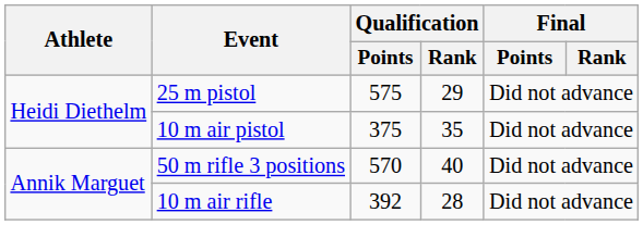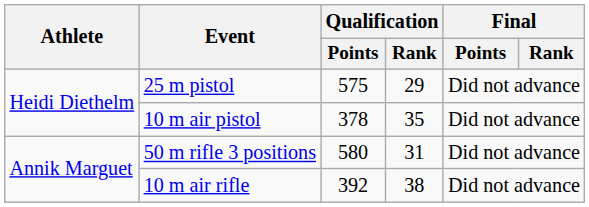10 m air pistol | Qualification / Points: 375 -> 378
50 m rifle 3 positions | Qualification / Points: 570 -> 580
50 m rifle 3 positions | Qualification / Rank: 40 -> 31
10 m air rifle | Qualification / Rank: 28 -> 38
